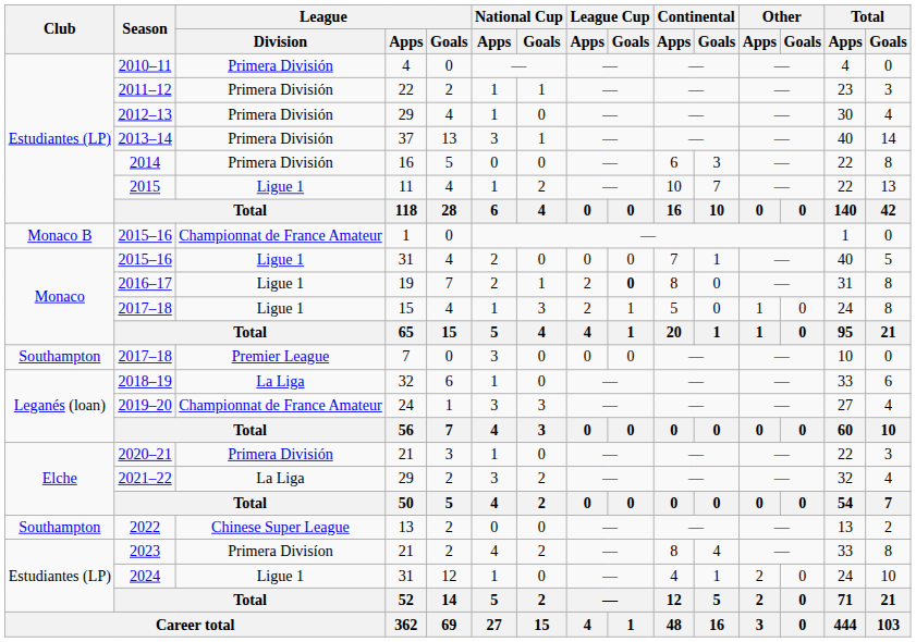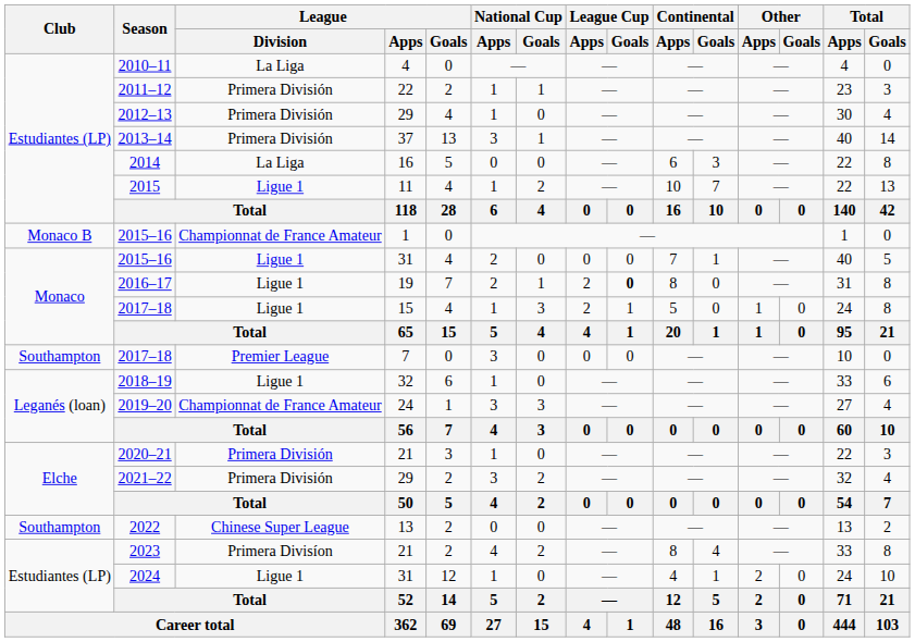2010–11 | League / Division: Primera División -> La Liga
2014 | League / Division: Primera División -> La Liga
2018–19 | League / Division: La Liga -> Ligue 1
2021–22 | League / Division: La Liga -> Primera División
